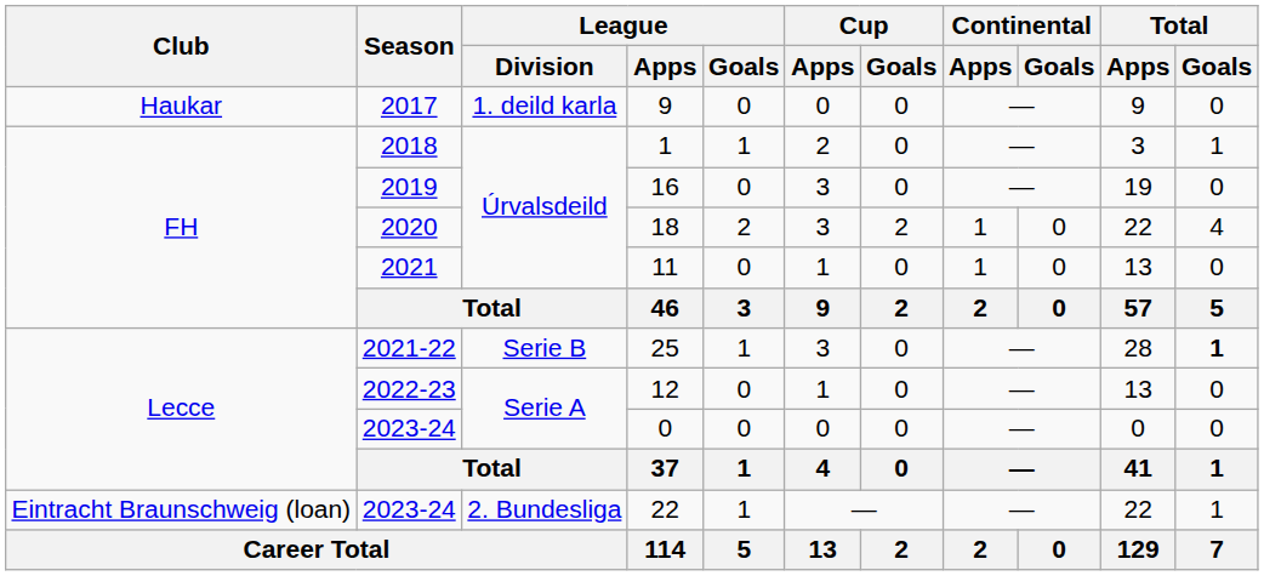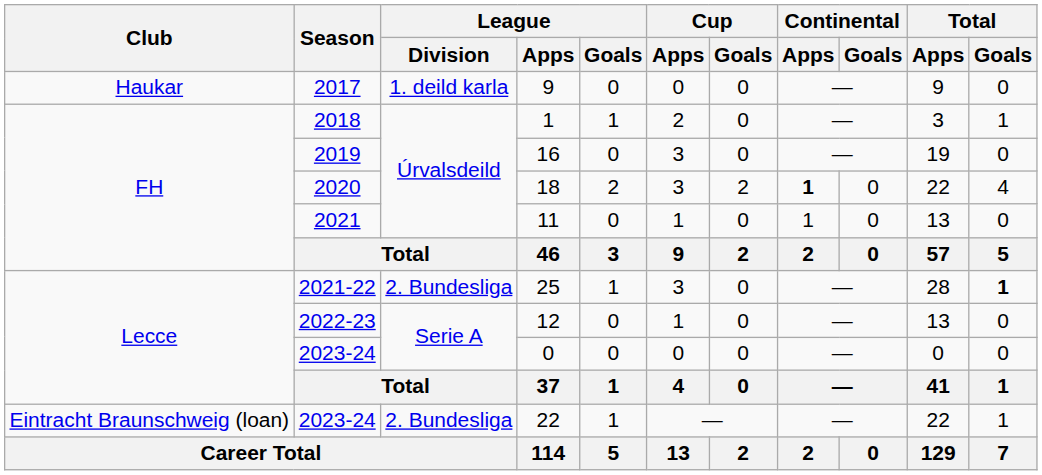18 | Continental / Apps: normal -> bold
25 | League / Division: Serie B -> 2. Bundesliga
